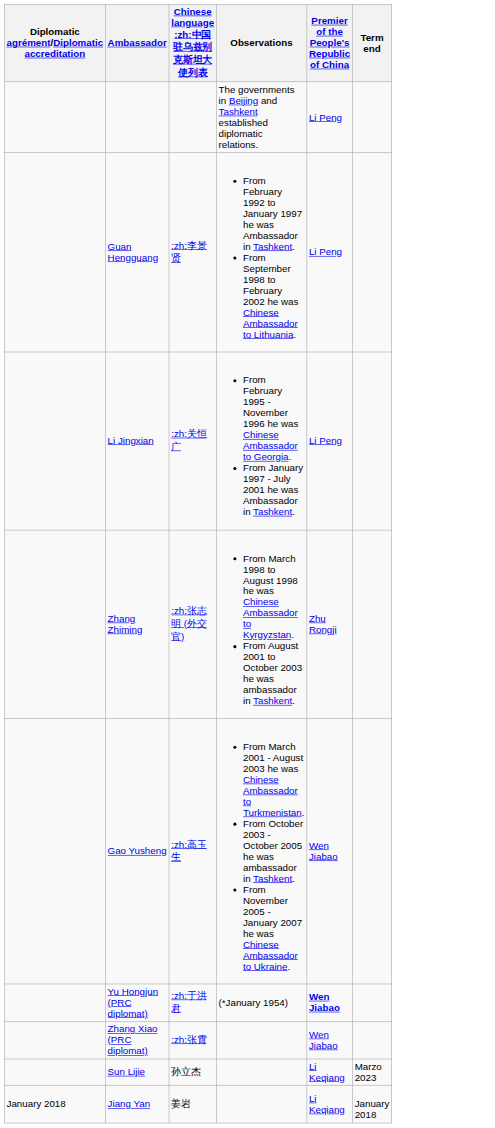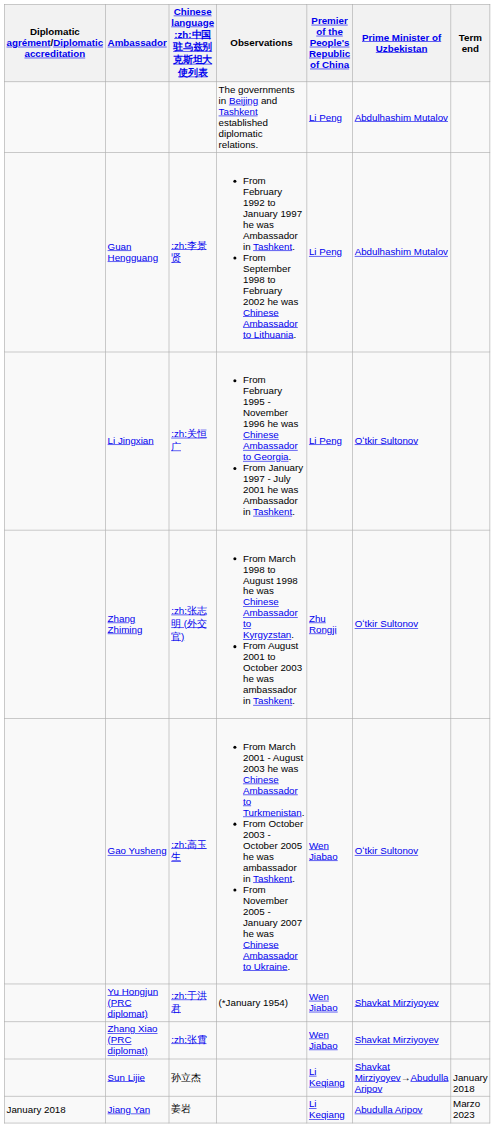+ column: Prime Minister of Uzbekistan | Abdulhashim Mutalov | Abdulhashim Mutalov | Oʻtkir Sultonov | Oʻtkir Sultonov | Oʻtkir Sultonov | Shavkat Mirziyoyev | Shavkat Mirziyoyev | Shavkat Mirziyoyev→Abudulla Aripov | Abudulla Aripov
Yu Hongjun (PRC diplomat) | Premier of the People's Republic of China: bold -> normal
Sun Lijie | Term end: Marzo 2023 -> January 2018
Jiang Yan | Term end: January 2018 -> Marzo 2023
